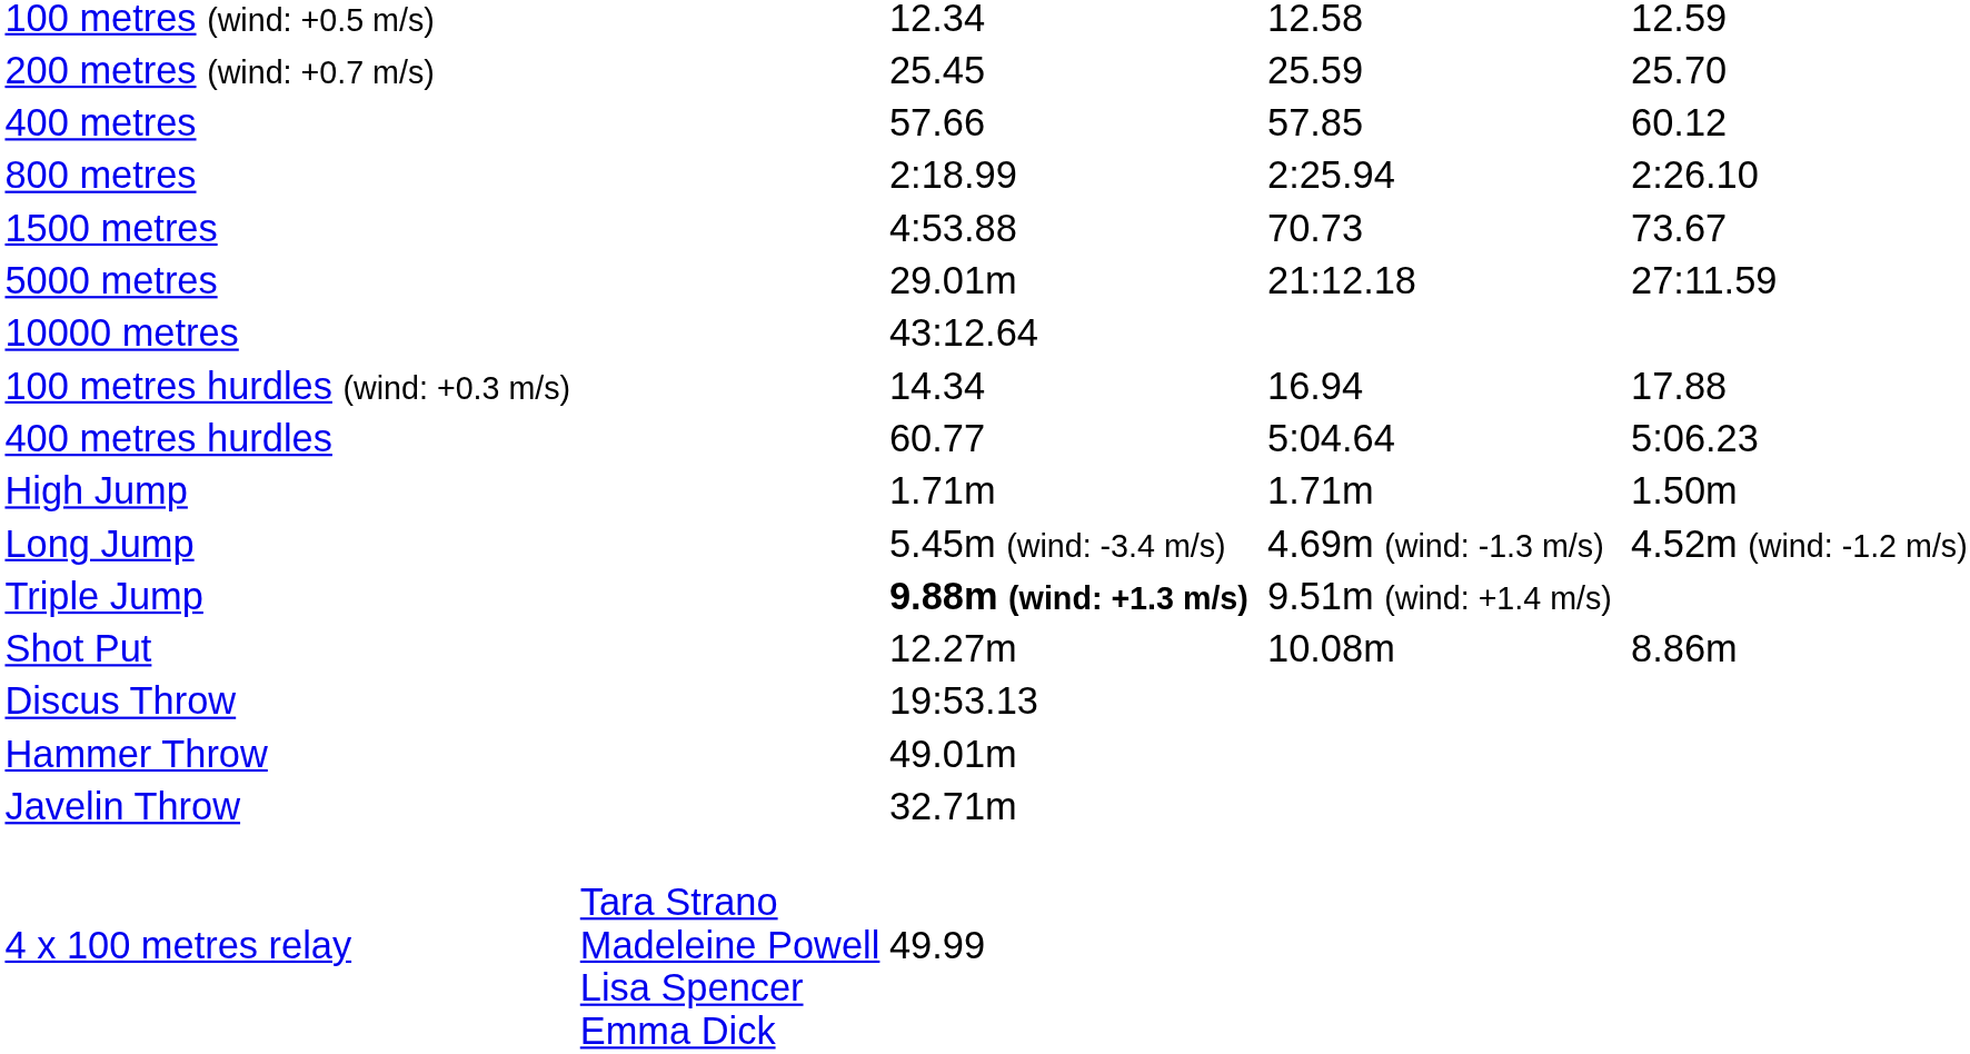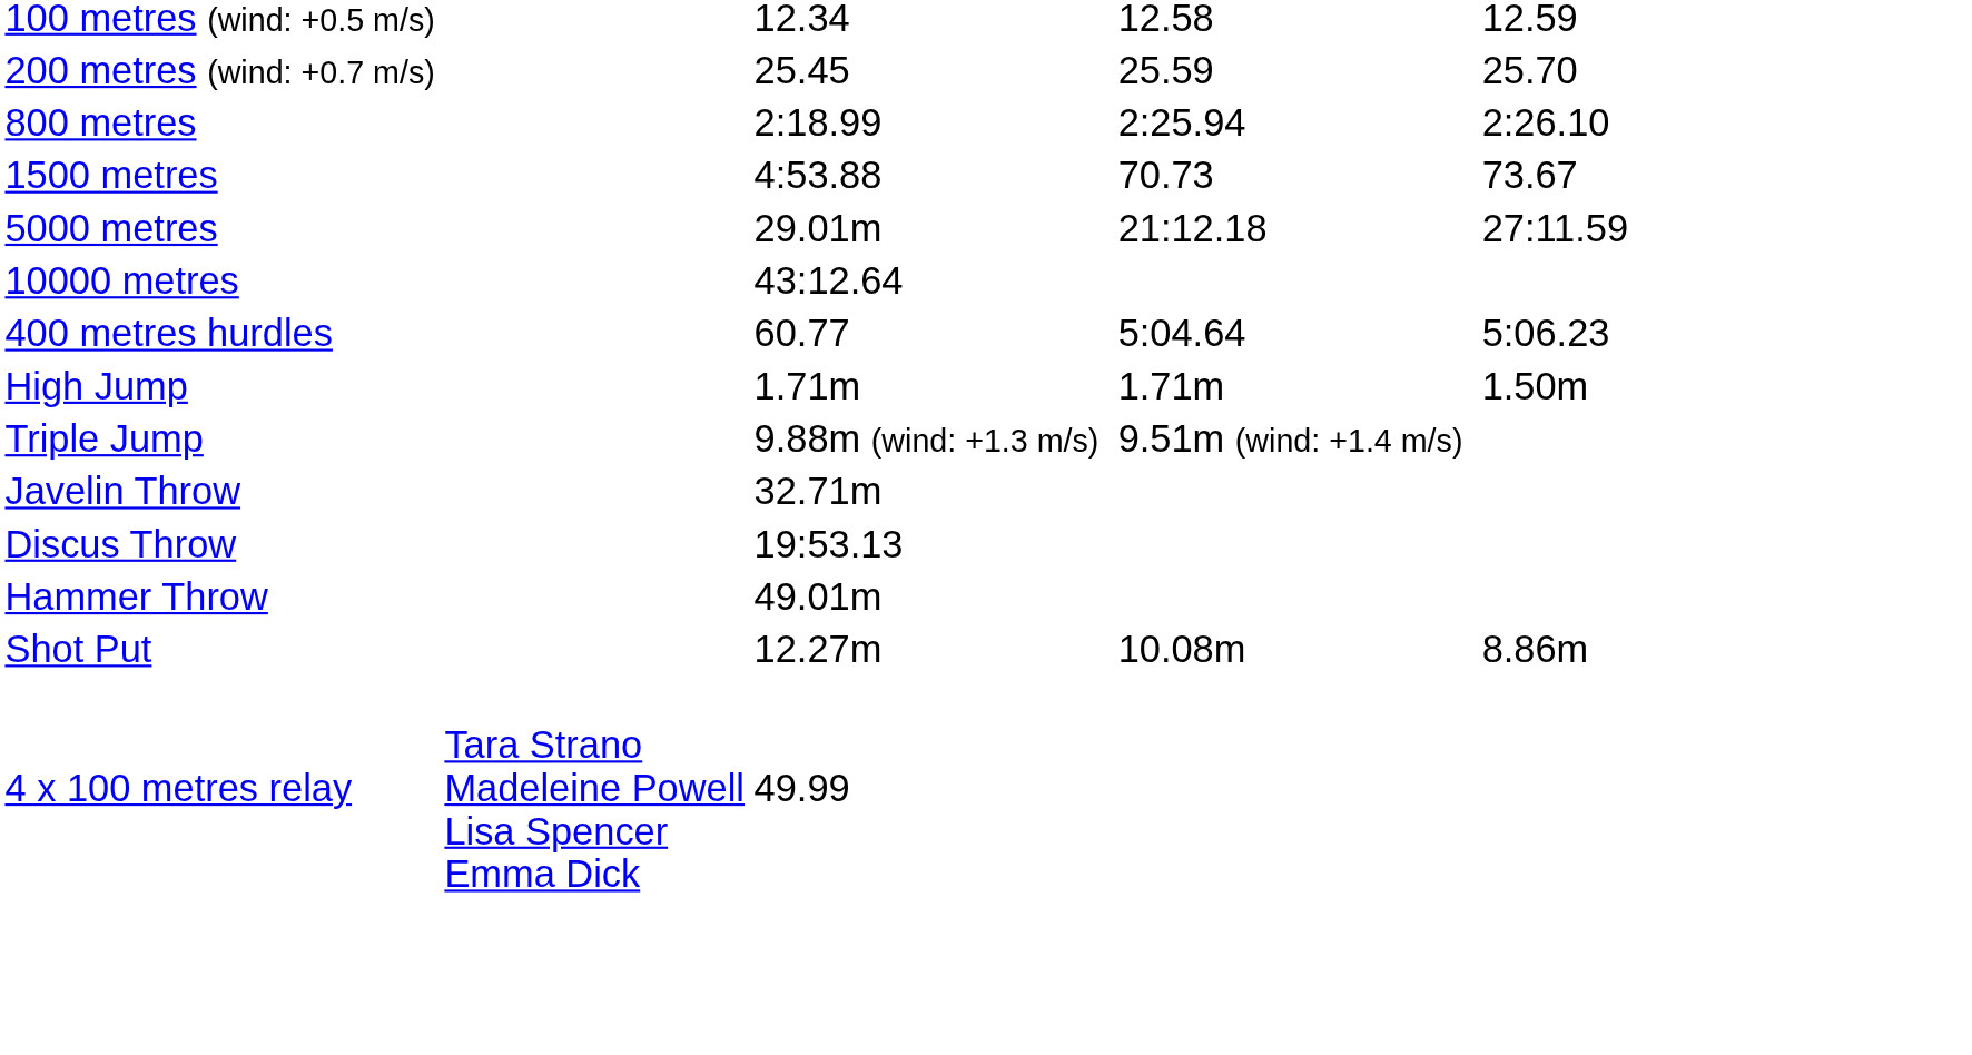- row: 400 metres | 57.66 | 57.85 | 60.12
- row: 100 metres hurdles (wind: +0.3 m/s) | 14.34 | 16.94 | 17.88
- row: Long Jump | 5.45m (wind: -3.4 m/s) | 4.69m (wind: -1.3 m/s) | 4.52m (wind: -1.2 m/s)
Triple Jump | column 3: bold -> normal
rows swapped: Shot Put <-> Javelin Throw
